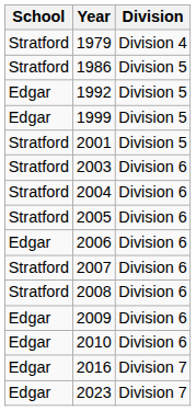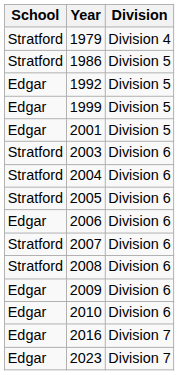2001 | School: Stratford -> Edgar
